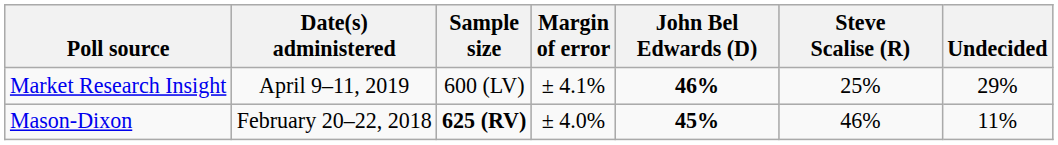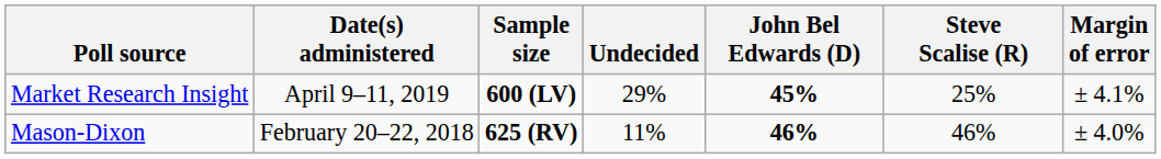columns swapped: Margin of error <-> Undecided
Market Research Insight | Sample size: normal -> bold
Market Research Insight | John Bel Edwards (D): 46% -> 45%
Mason-Dixon | John Bel Edwards (D): 45% -> 46%
